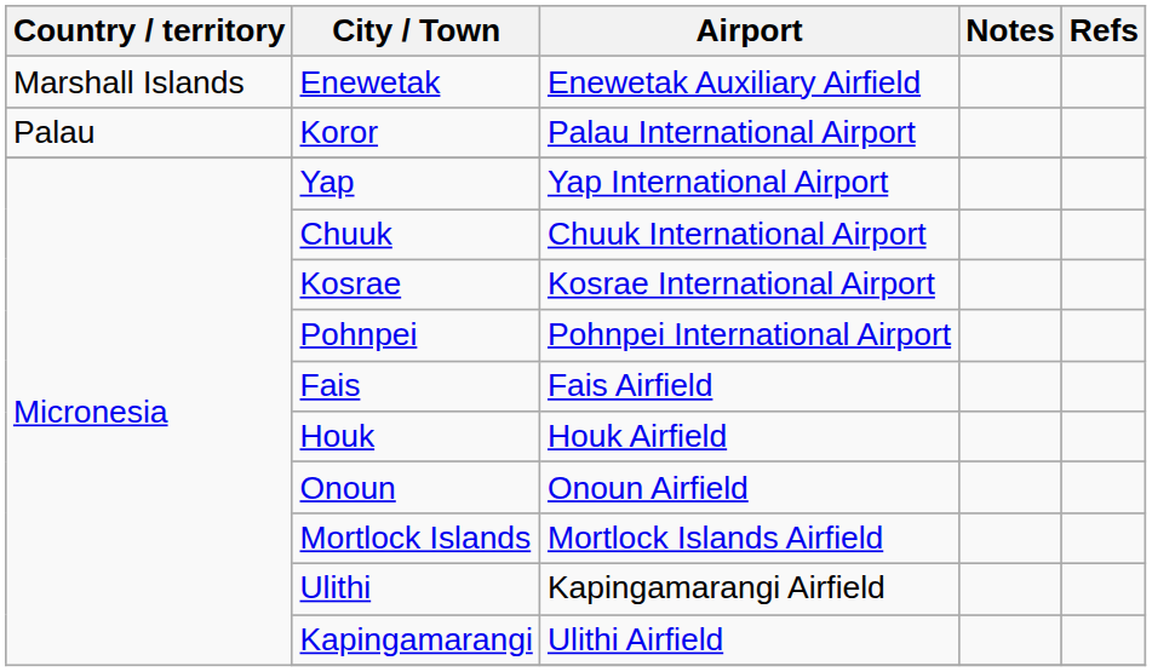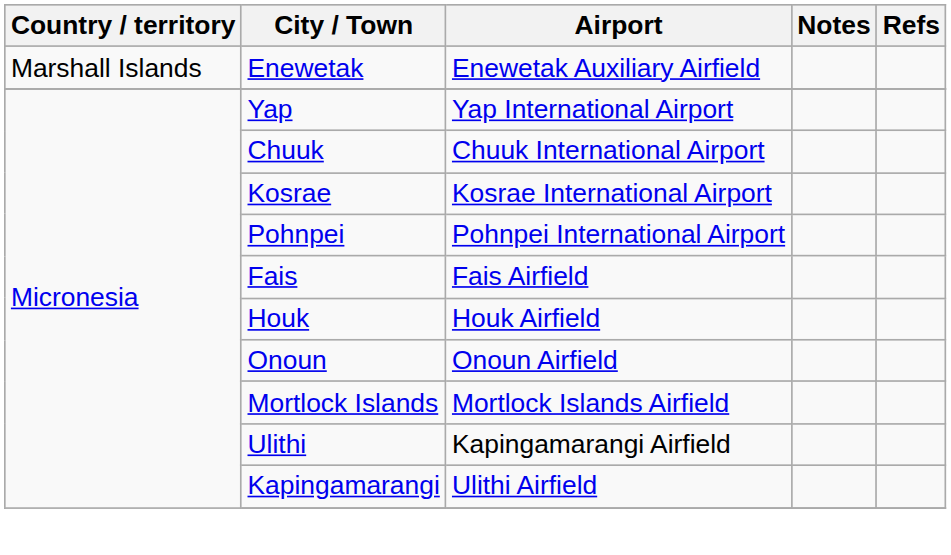- row: Palau | Koror | Palau International Airport
